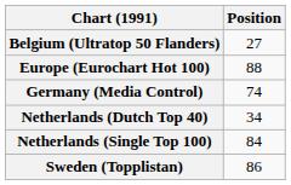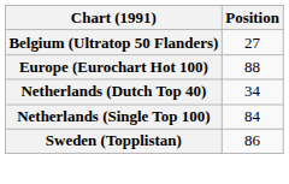- row: Germany (Media Control) | 74
